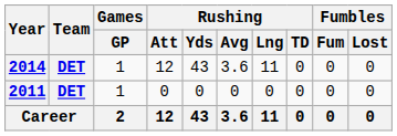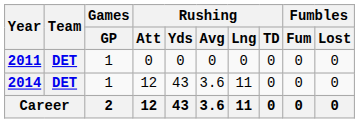rows swapped: 2011 <-> 2014
